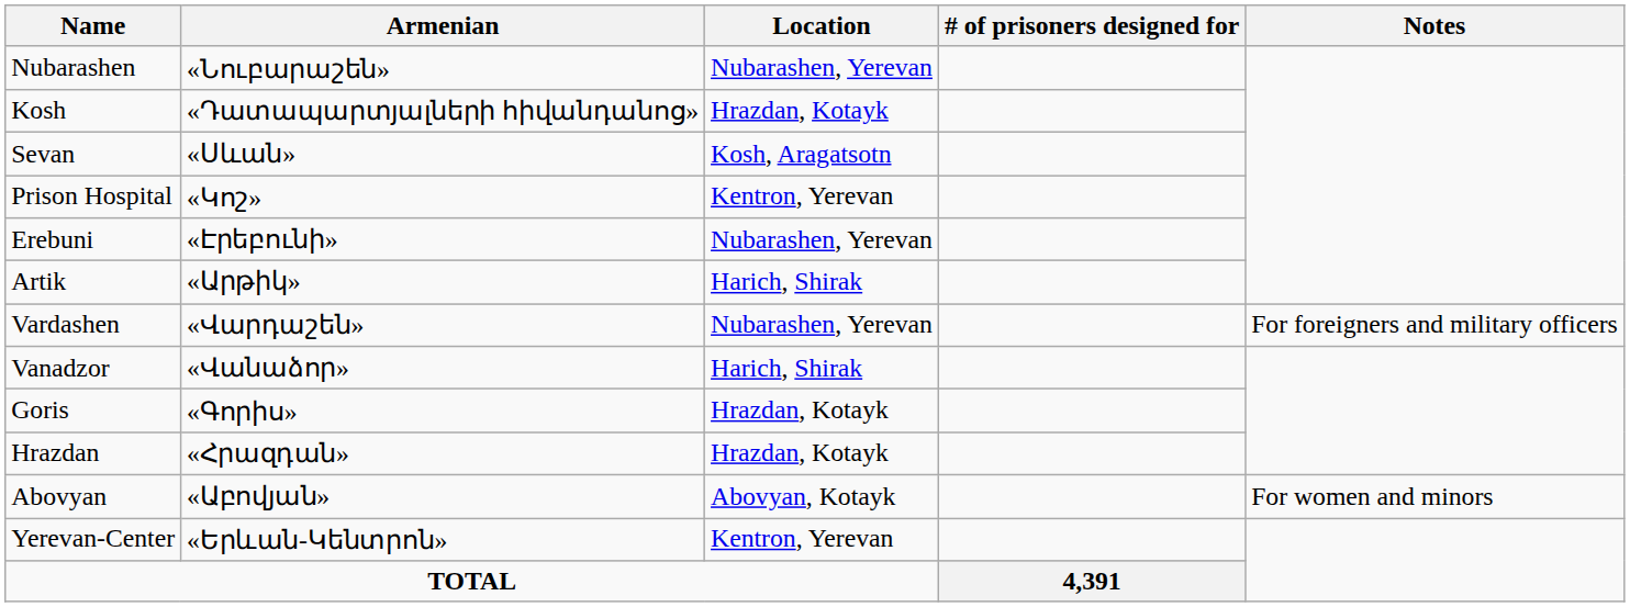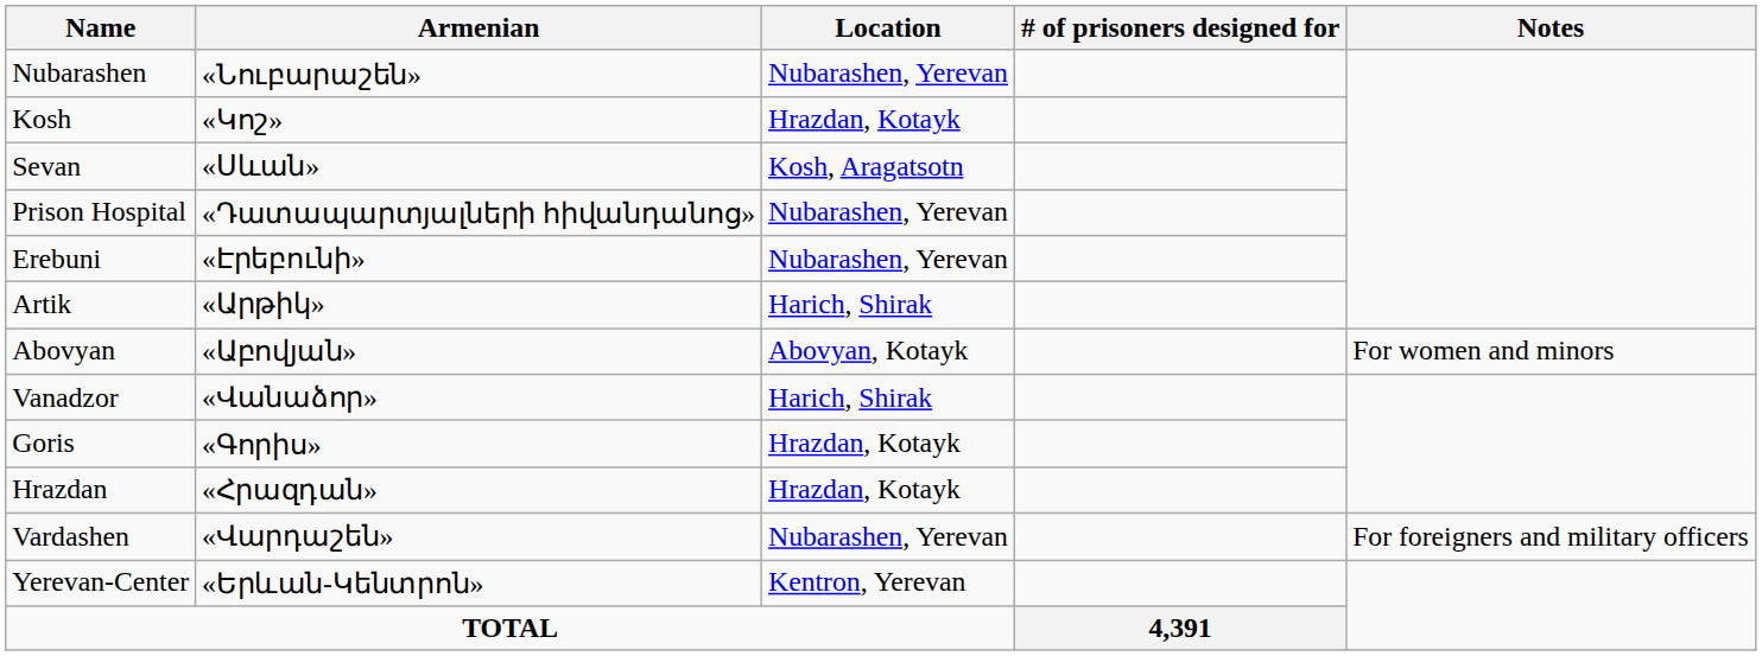Kosh | Armenian: «Դատապարտյալների հիվանդանոց» -> «Կոշ»
Prison Hospital | Armenian: «Կոշ» -> «Դատապարտյալների հիվանդանոց»
Prison Hospital | Location: Kentron, Yerevan -> Nubarashen, Yerevan
rows swapped: Abovyan <-> Vardashen
